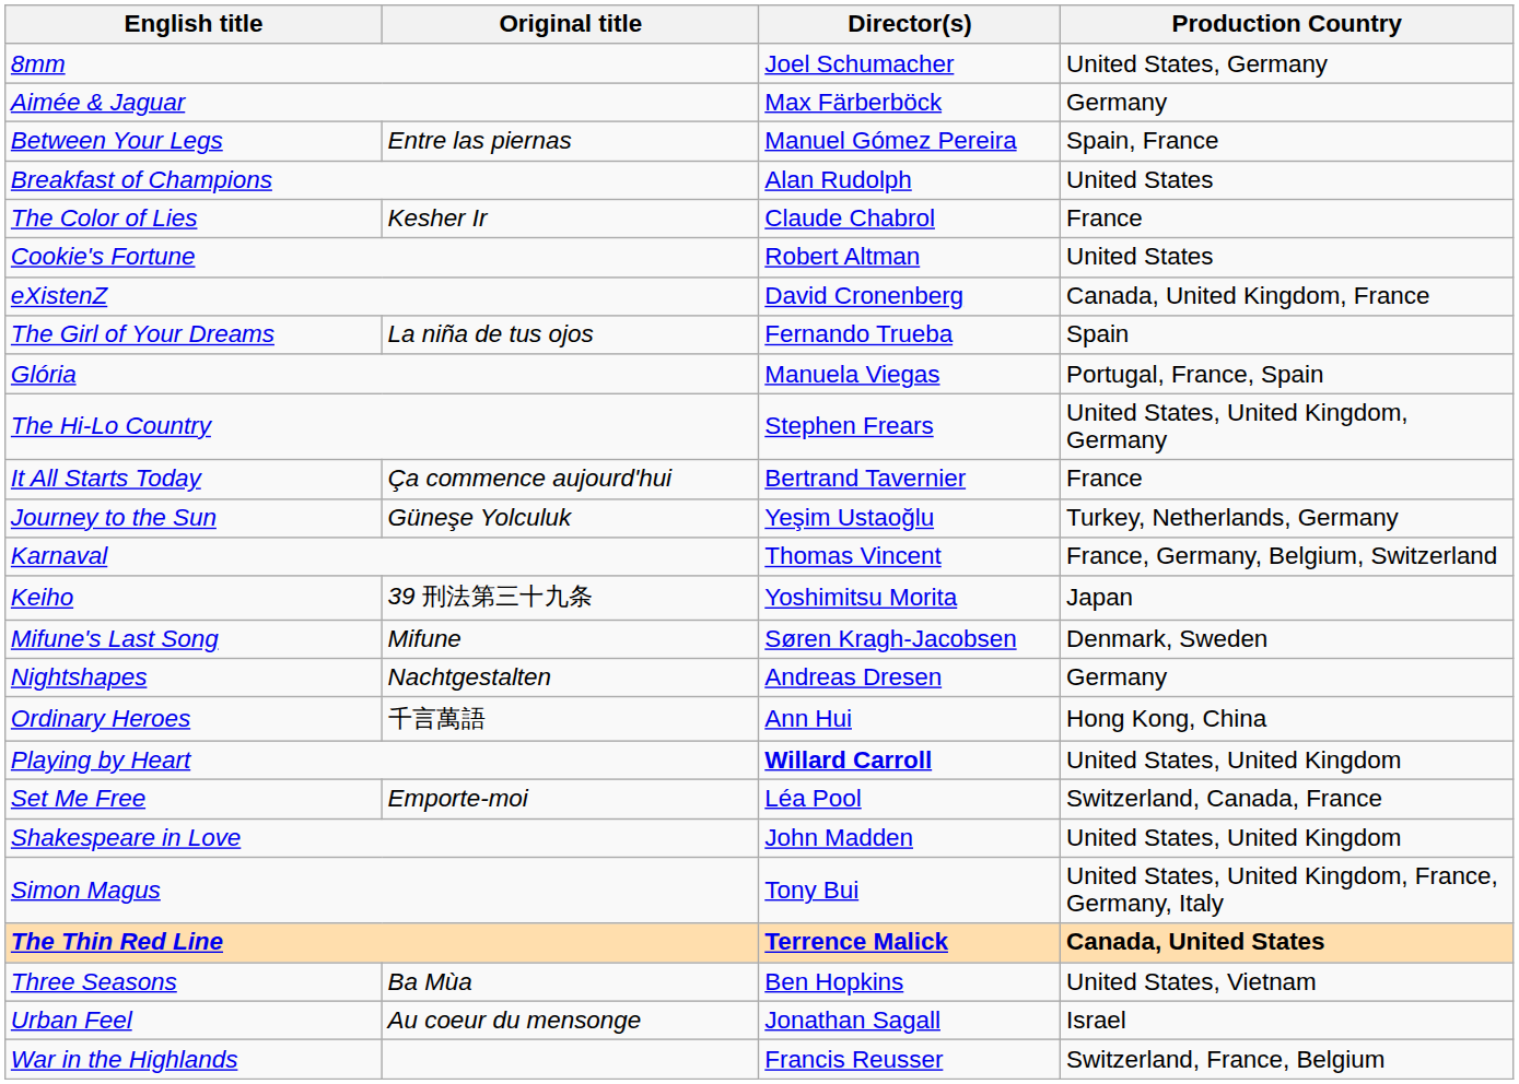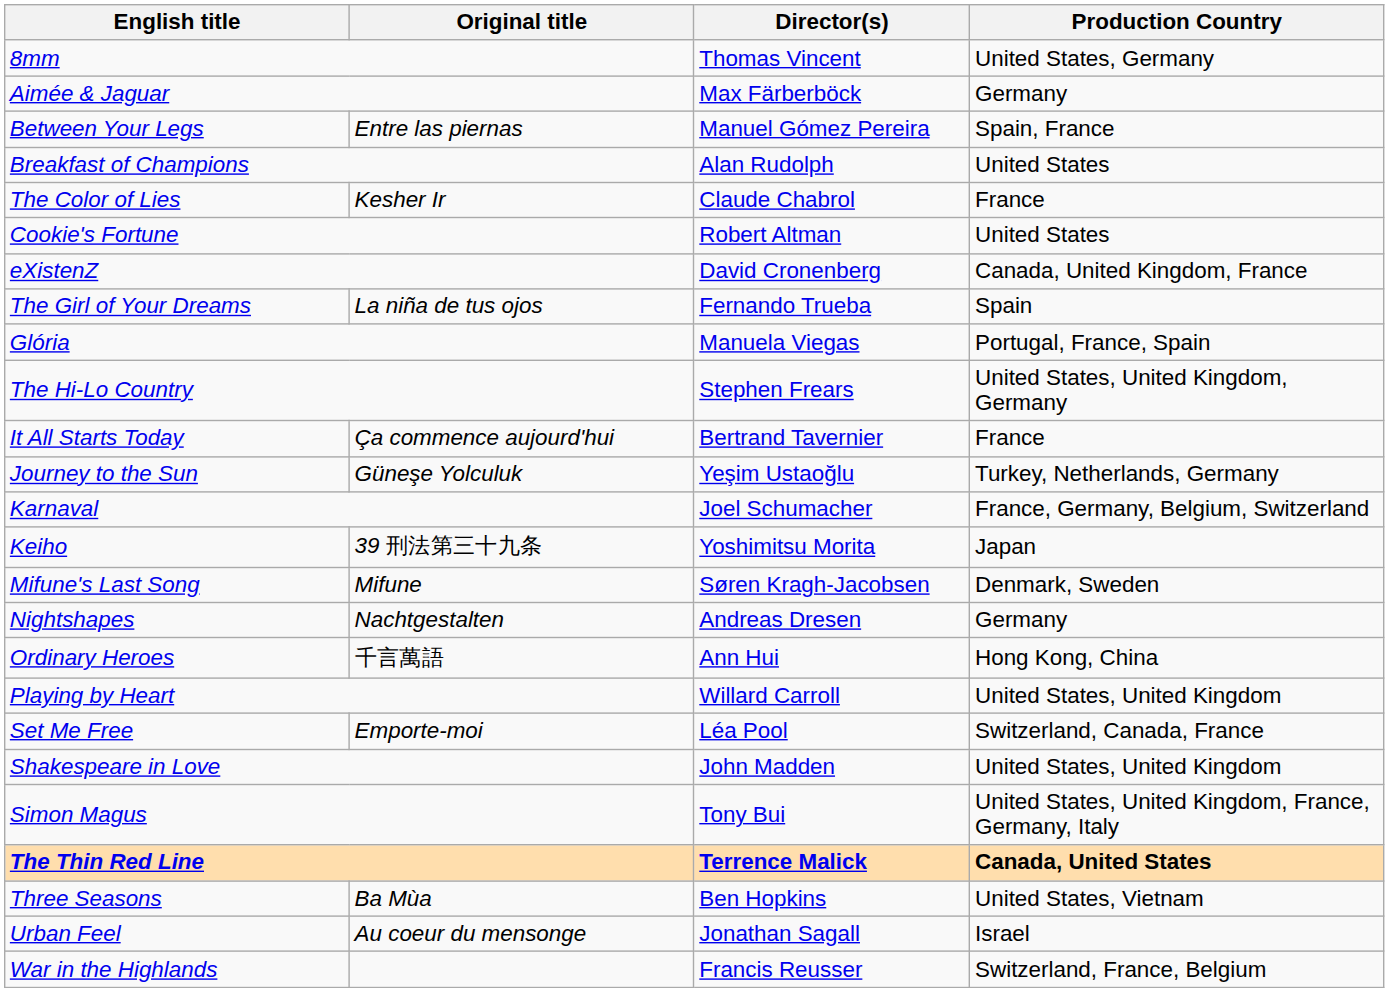8mm | Director(s): Joel Schumacher -> Thomas Vincent
Karnaval | Director(s): Thomas Vincent -> Joel Schumacher
Playing by Heart | Director(s): bold -> normal
